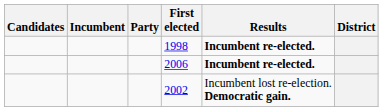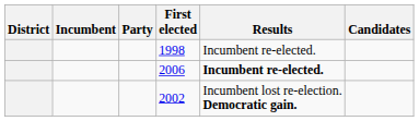columns swapped: District <-> Candidates
1998 | Results: bold -> normal
